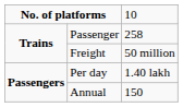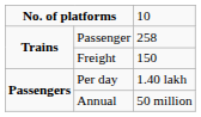Freight | column 3: 50 million -> 150
Annual | column 3: 150 -> 50 million
